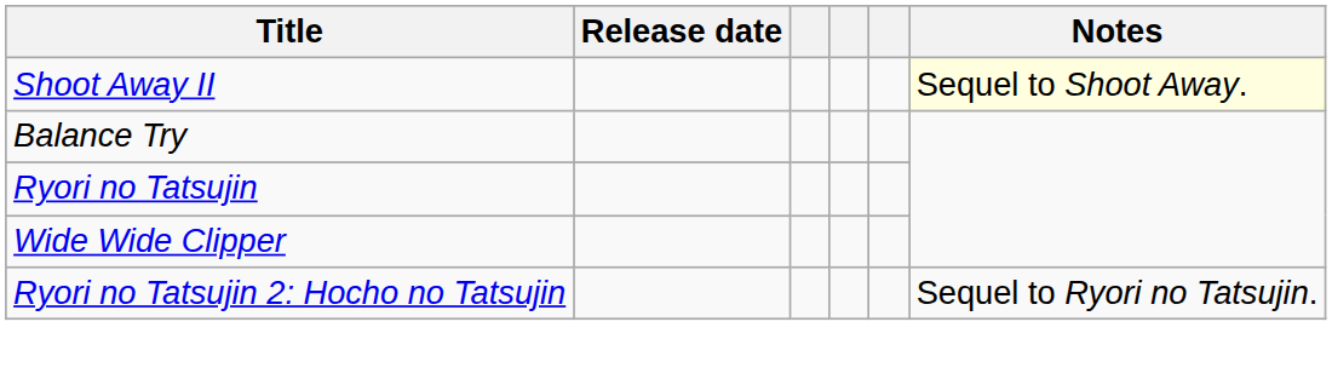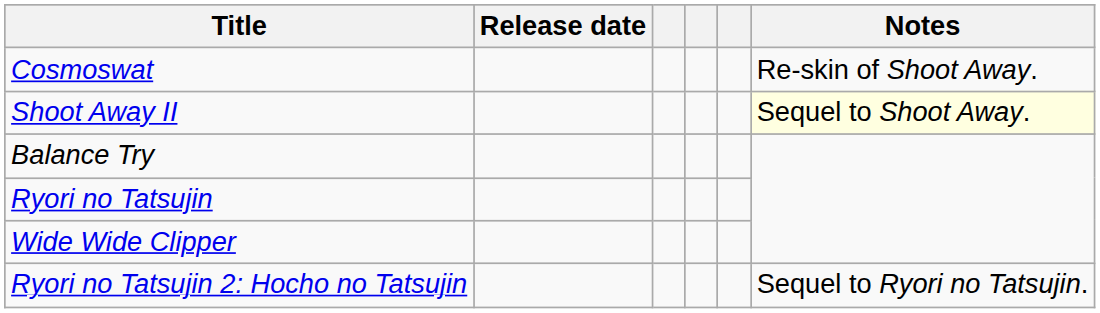+ row: Cosmoswat | Re-skin of Shoot Away.
